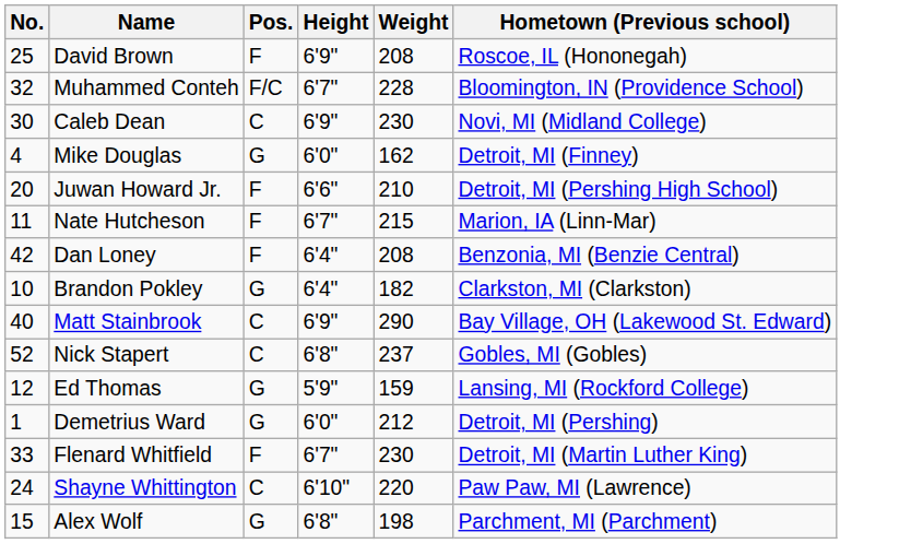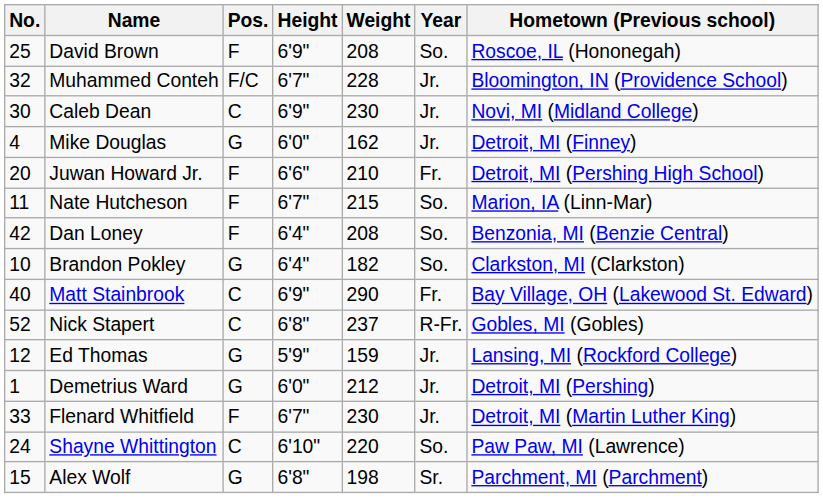+ column: Year | So. | Jr. | Jr. | Jr. | Fr. | So. | So. | So. | Fr. | R-Fr. | Jr. | Jr. | Jr. | So. | Sr.
